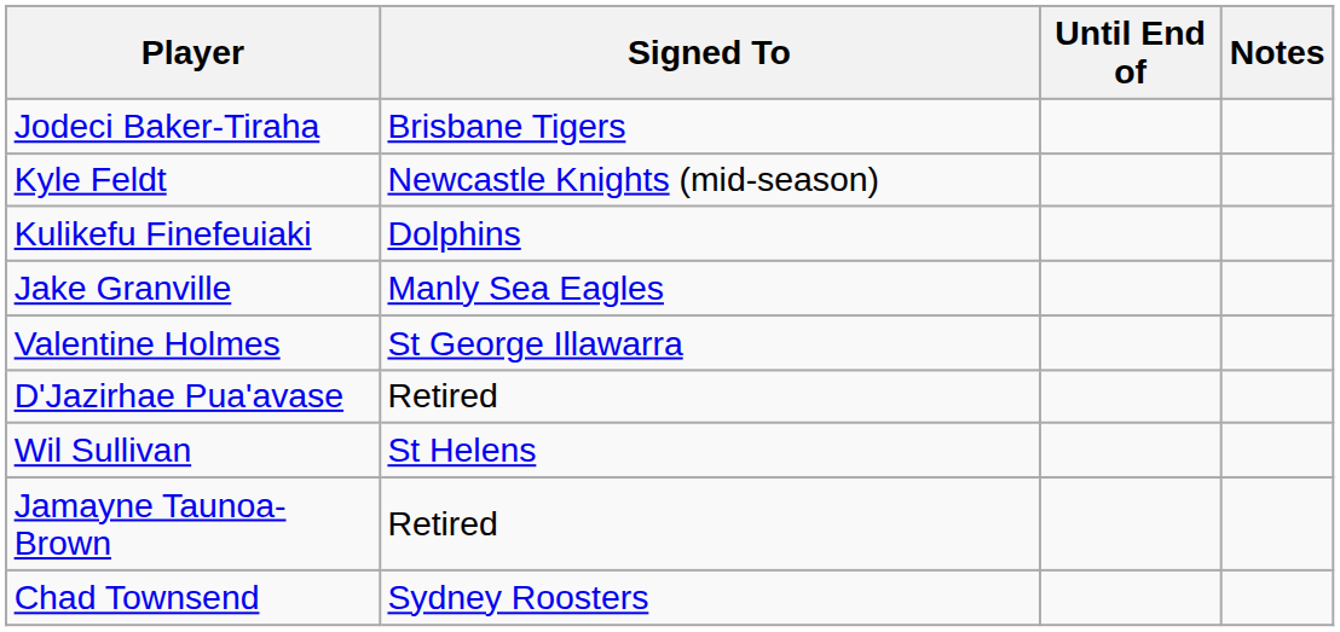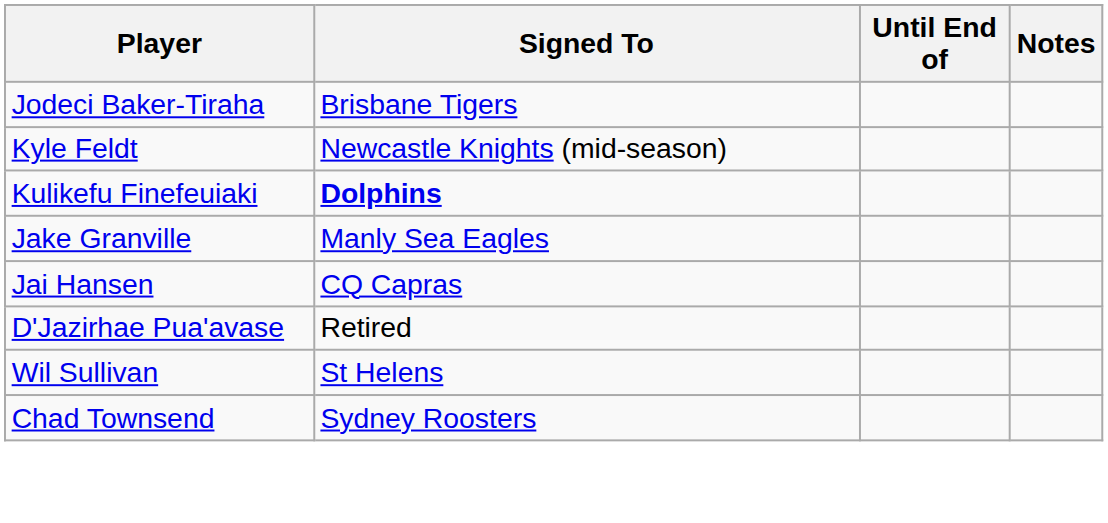Kulikefu Finefeuiaki | Signed To: normal -> bold
+ row: Jai Hansen | CQ Capras
- row: Valentine Holmes | St George Illawarra
- row: Jamayne Taunoa-Brown | Retired
